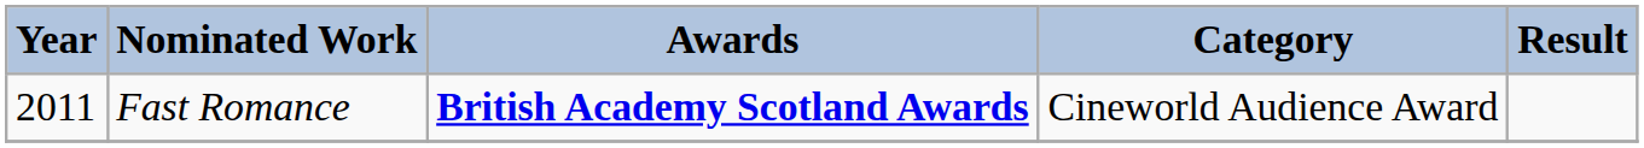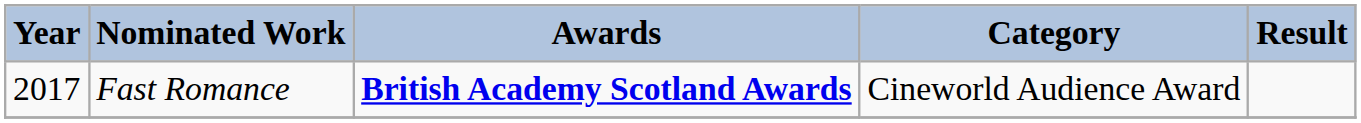Fast Romance | Year: 2011 -> 2017
